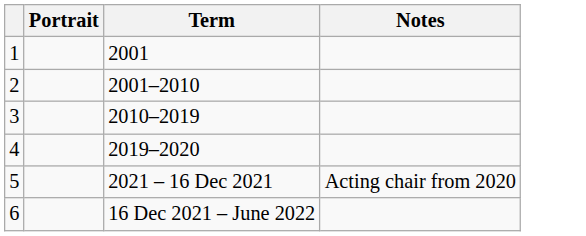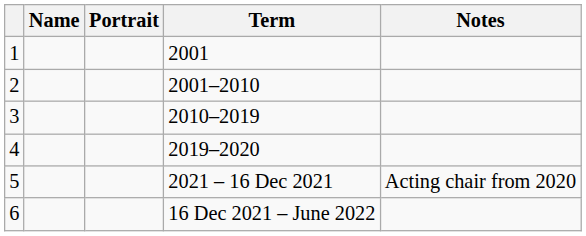+ column: Name
